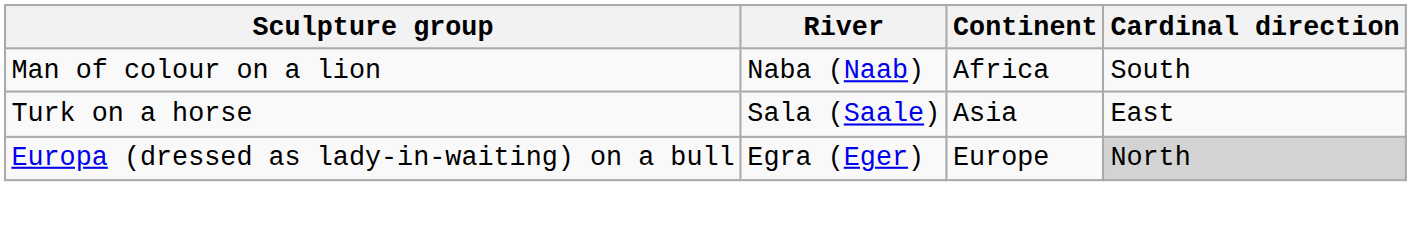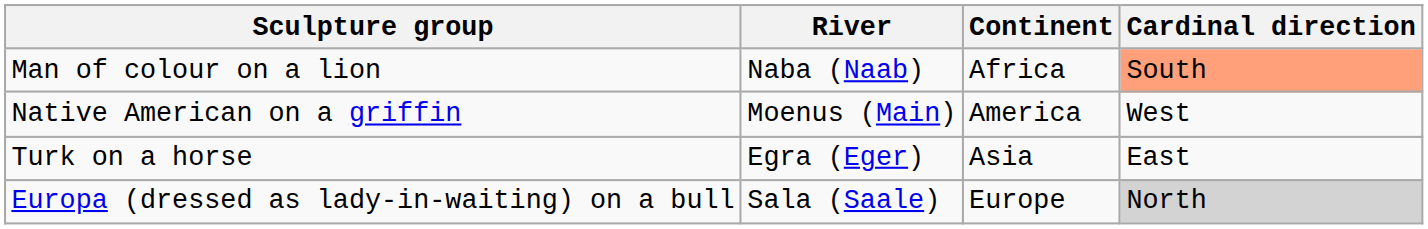Man of colour on a lion | Cardinal direction: no background -> lightsalmon background
+ row: Native American on a griffin | Moenus (Main) | America | West
Turk on a horse | River: Sala (Saale) -> Egra (Eger)
Europa (dressed as lady-in-waiting) on a bull | River: Egra (Eger) -> Sala (Saale)
